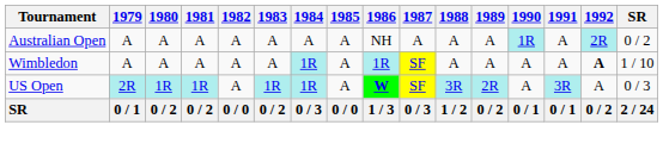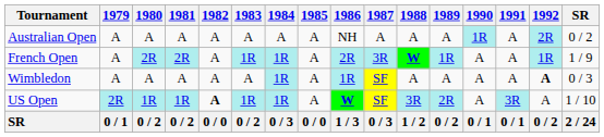+ row: French Open | A | 2R | 2R | A | 1R | 1R | A | 2R | 3R | W | 1R | A | A | 1R | 1 / 9
Wimbledon | SR: 1 / 10 -> 0 / 3
US Open | 1982: normal -> bold
US Open | SR: 0 / 3 -> 1 / 10
